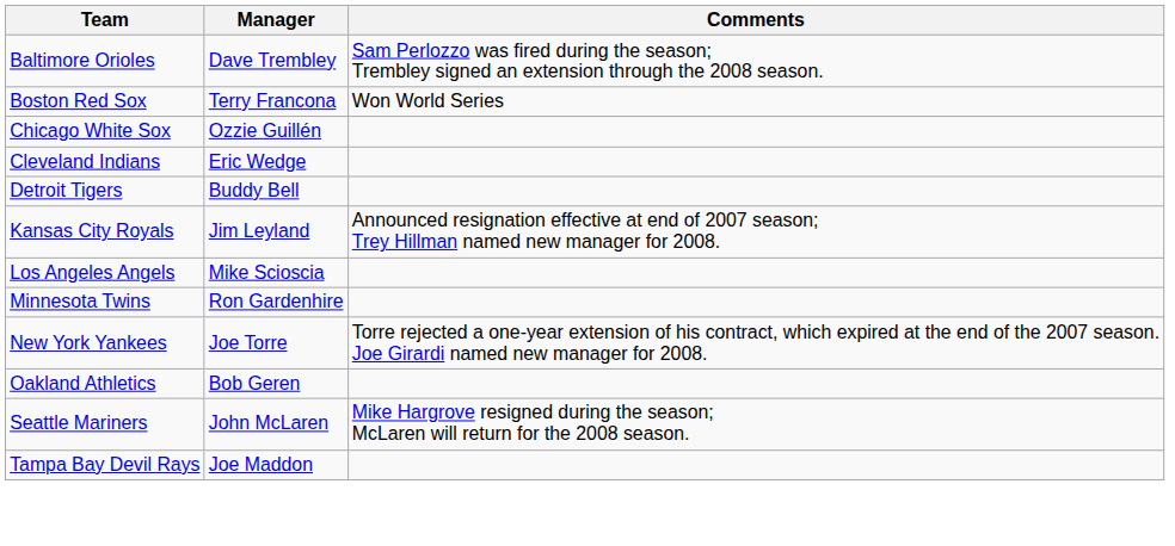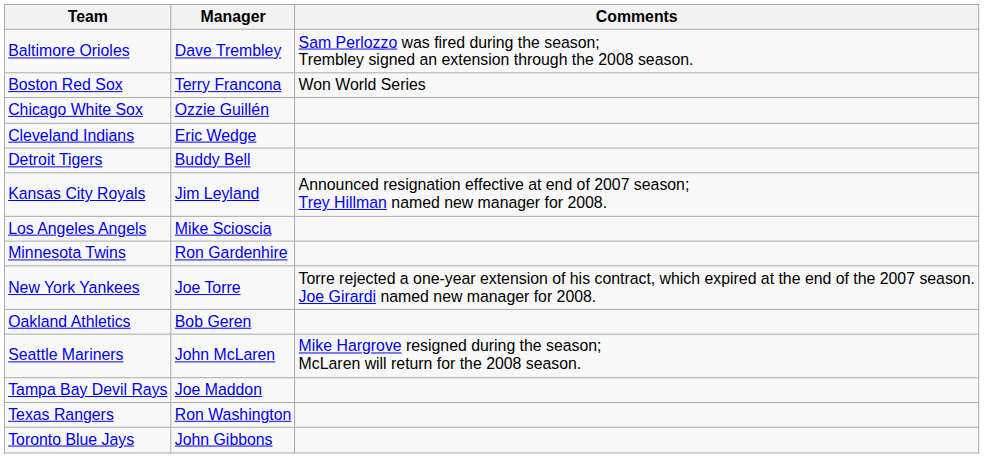+ row: Texas Rangers | Ron Washington
+ row: Toronto Blue Jays | John Gibbons
